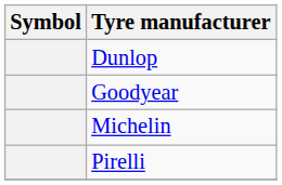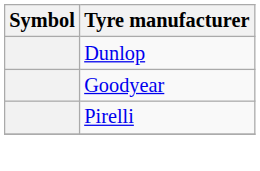- row: Michelin
